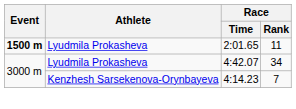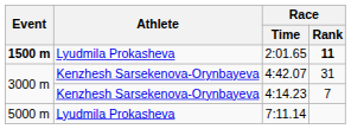2:01.65 | Race / Rank: normal -> bold
4:42.07 | Athlete: Lyudmila Prokasheva -> Kenzhesh Sarsekenova-Orynbayeva
4:42.07 | Race / Rank: 34 -> 31
+ row: 5000 m | Lyudmila Prokasheva | 7:11.14
